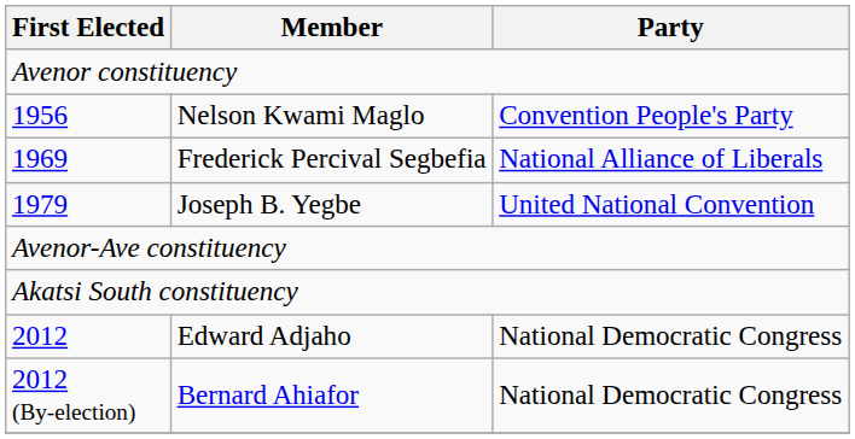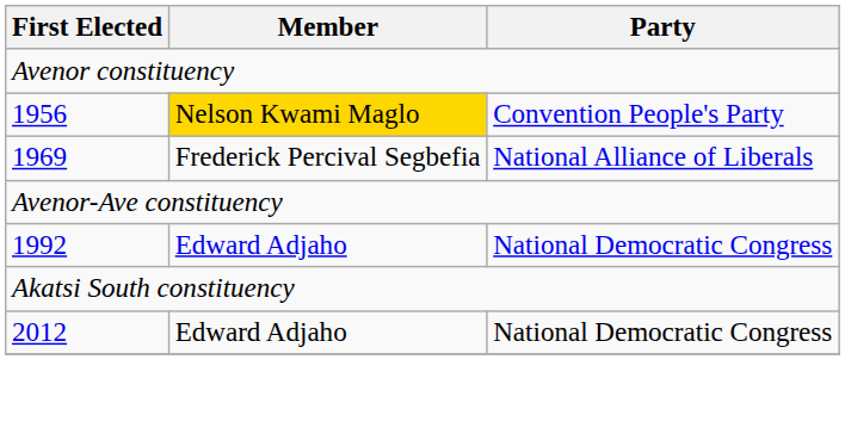1956 | Member: no background -> gold background
- row: 1979 | Joseph B. Yegbe | United National Convention
+ row: 1992 | Edward Adjaho | National Democratic Congress
- row: 2012 (By-election) | Bernard Ahiafor | National Democratic Congress
